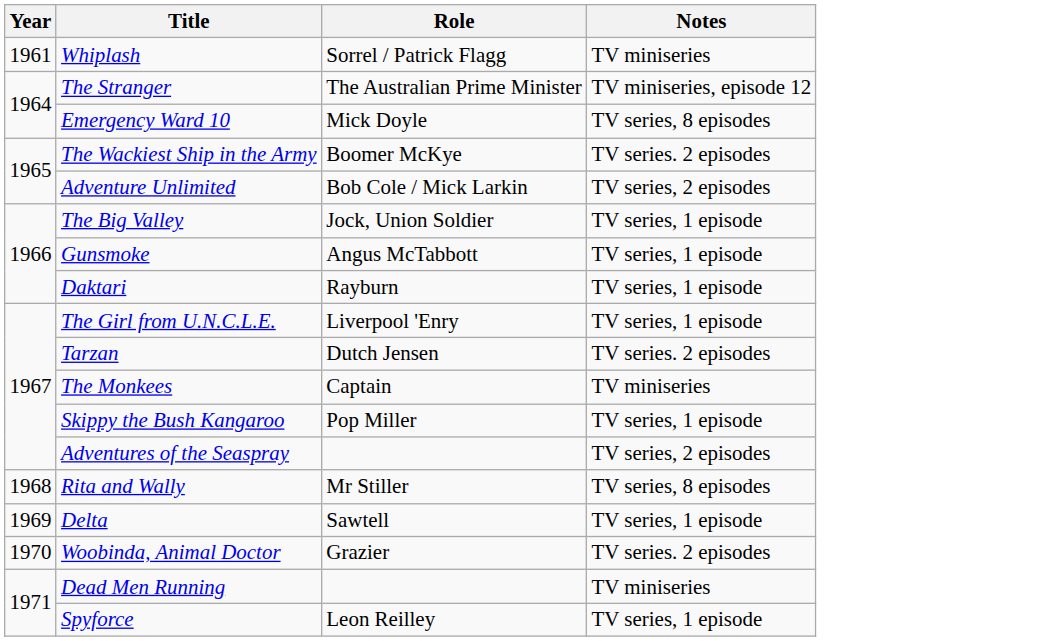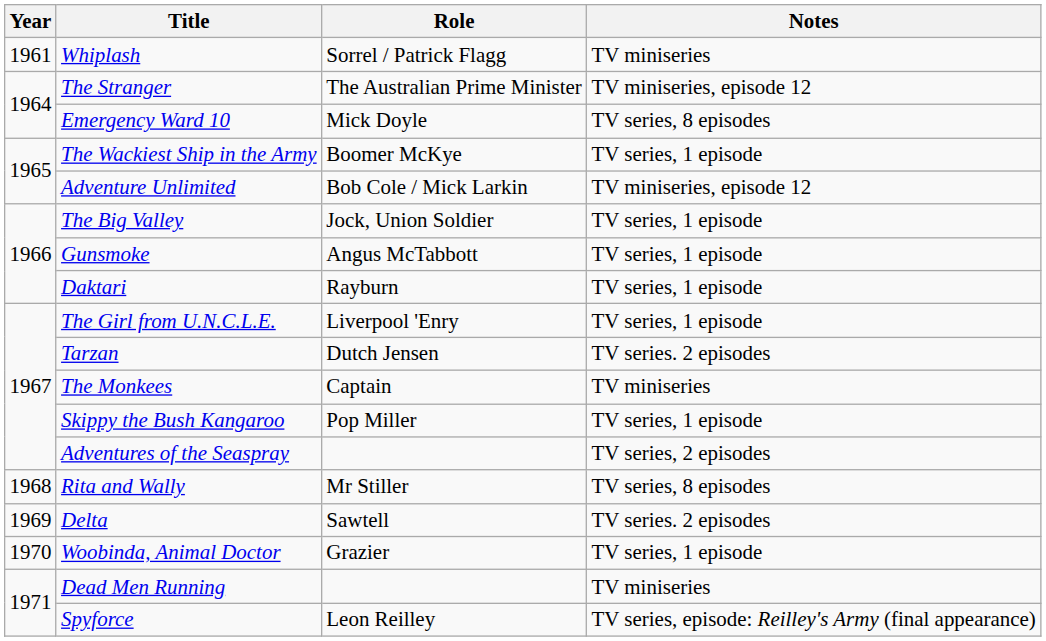The Wackiest Ship in the Army | Notes: TV series. 2 episodes -> TV series, 1 episode
Adventure Unlimited | Notes: TV series, 2 episodes -> TV miniseries, episode 12
Delta | Notes: TV series, 1 episode -> TV series. 2 episodes
Woobinda, Animal Doctor | Notes: TV series. 2 episodes -> TV series, 1 episode
Spyforce | Notes: TV series, 1 episode -> TV series, episode: Reilley's Army (final appearance)
